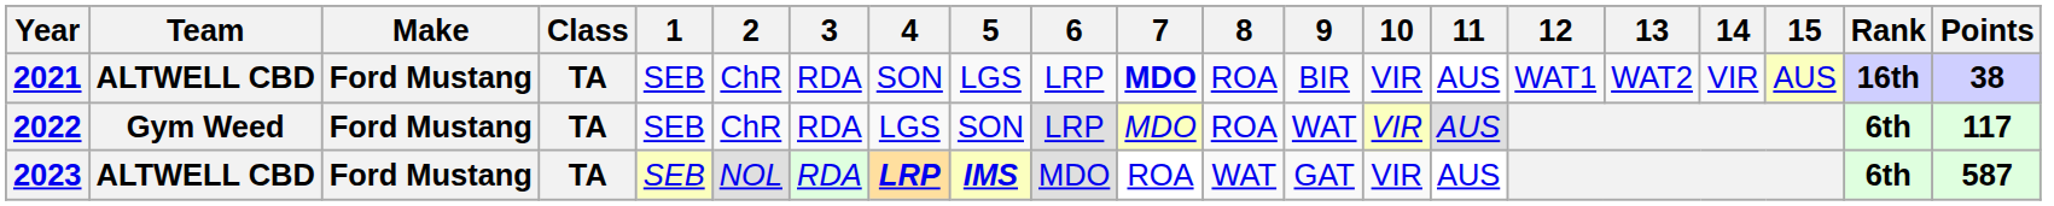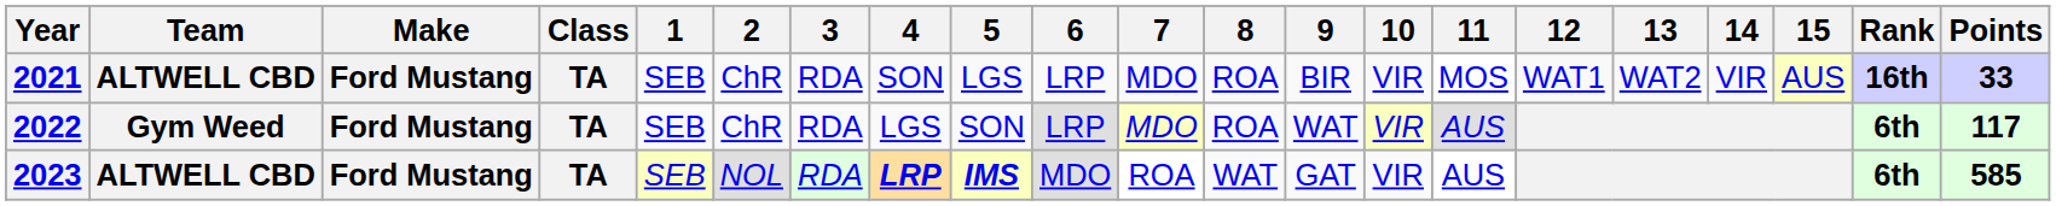2021 | 7: bold -> normal
2021 | 11: AUS -> MOS
2021 | Points: 38 -> 33
2023 | Points: 587 -> 585
